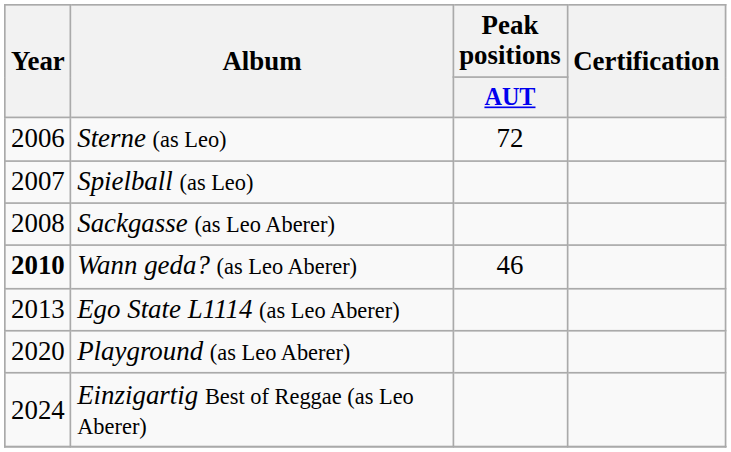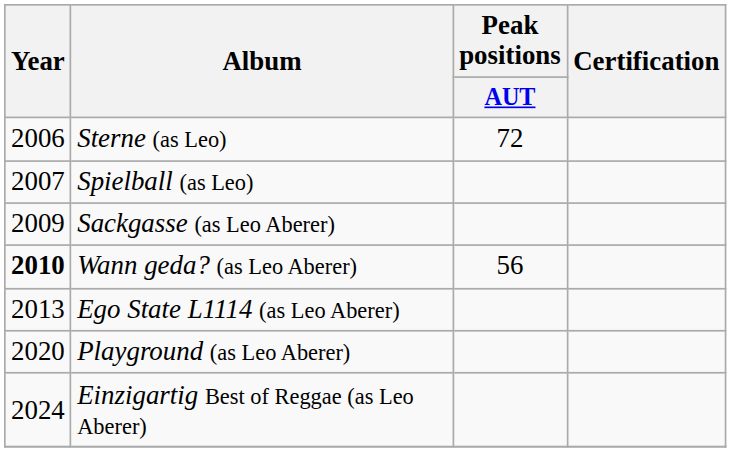Sackgasse (as Leo Aberer) | Year: 2008 -> 2009
Wann geda? (as Leo Aberer) | Peak positions / AUT: 46 -> 56
